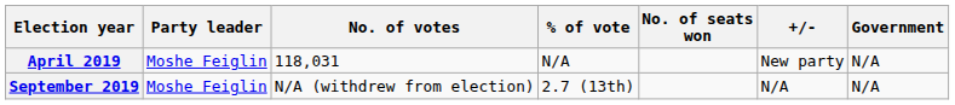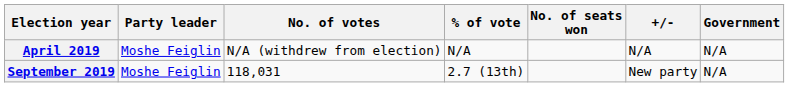April 2019 | No. of votes: 118,031 -> N/A (withdrew from election)
April 2019 | +/-: New party -> N/A
September 2019 | No. of votes: N/A (withdrew from election) -> 118,031
September 2019 | +/-: N/A -> New party
